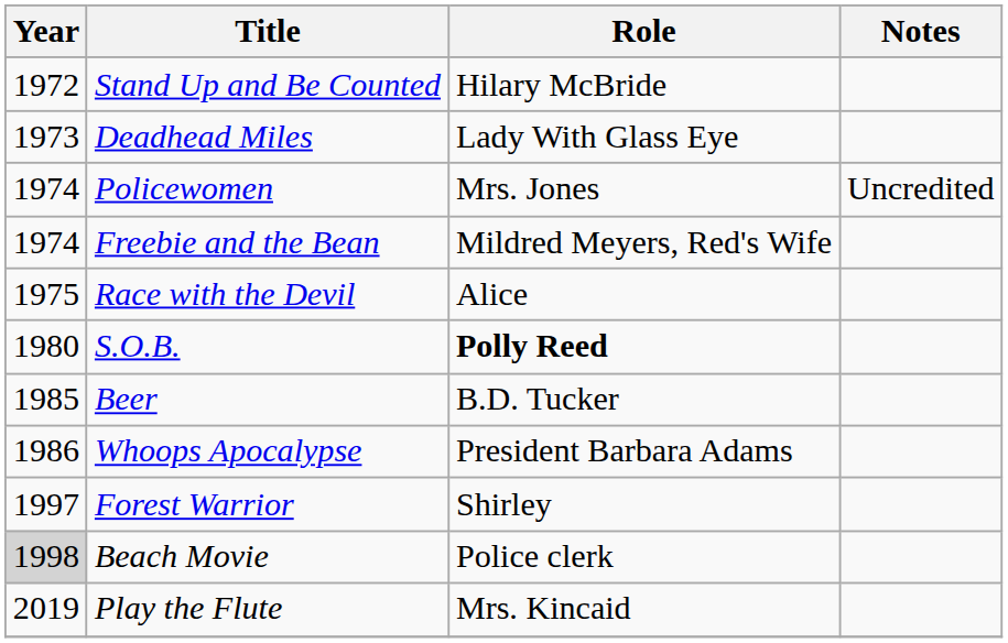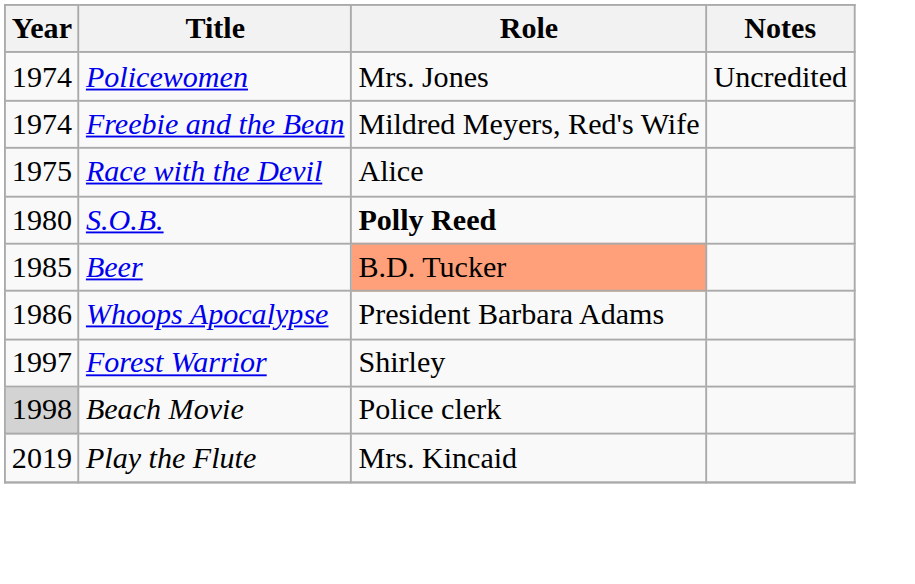- row: 1972 | Stand Up and Be Counted | Hilary McBride
- row: 1973 | Deadhead Miles | Lady With Glass Eye
Beer | Role: no background -> lightsalmon background
